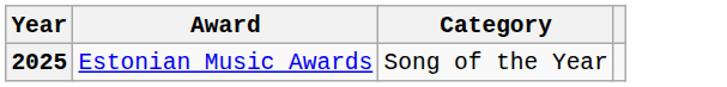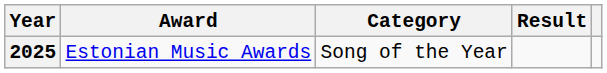+ column: Result
